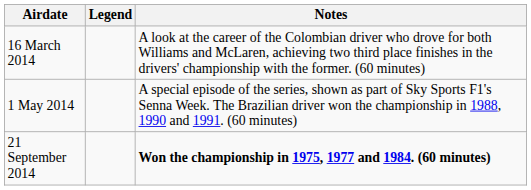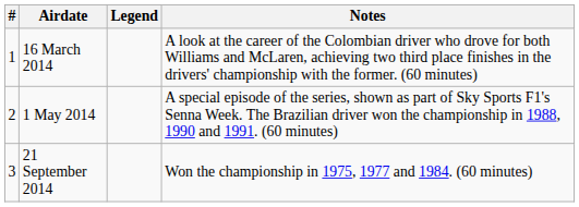+ column: # | 1 | 2 | 3
21 September 2014 | Notes: bold -> normal
